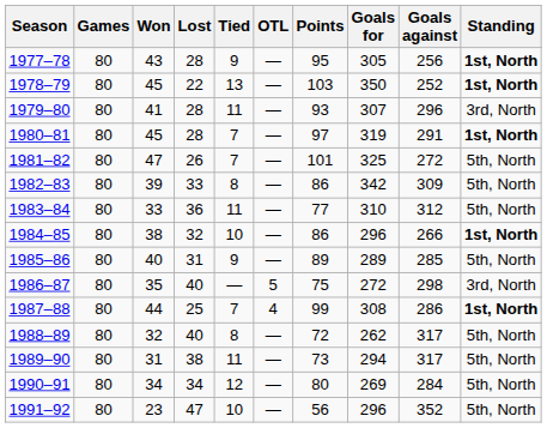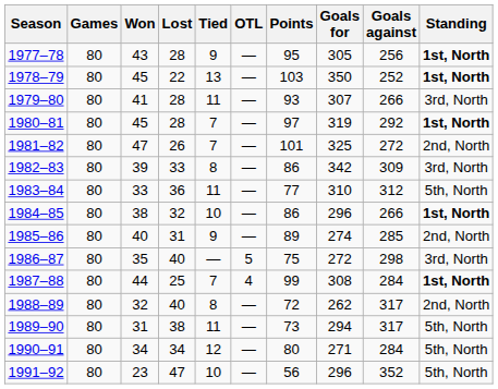1979–80 | Goals against: 296 -> 266
1980–81 | Goals against: 291 -> 292
1981–82 | Standing: 5th, North -> 2nd, North
1982–83 | Standing: 5th, North -> 3rd, North
1985–86 | Goals for: 289 -> 274
1985–86 | Standing: 5th, North -> 2nd, North
1987–88 | Goals against: 286 -> 284
1988–89 | Standing: 5th, North -> 2nd, North
1990–91 | Goals for: 269 -> 271
